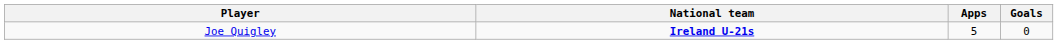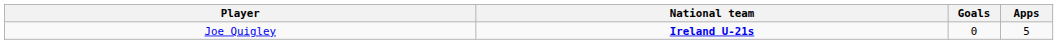columns swapped: Apps <-> Goals
